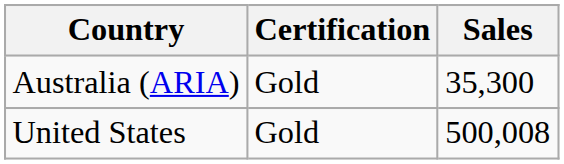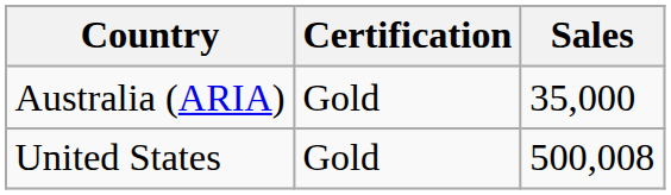Australia (ARIA) | Sales: 35,300 -> 35,000
